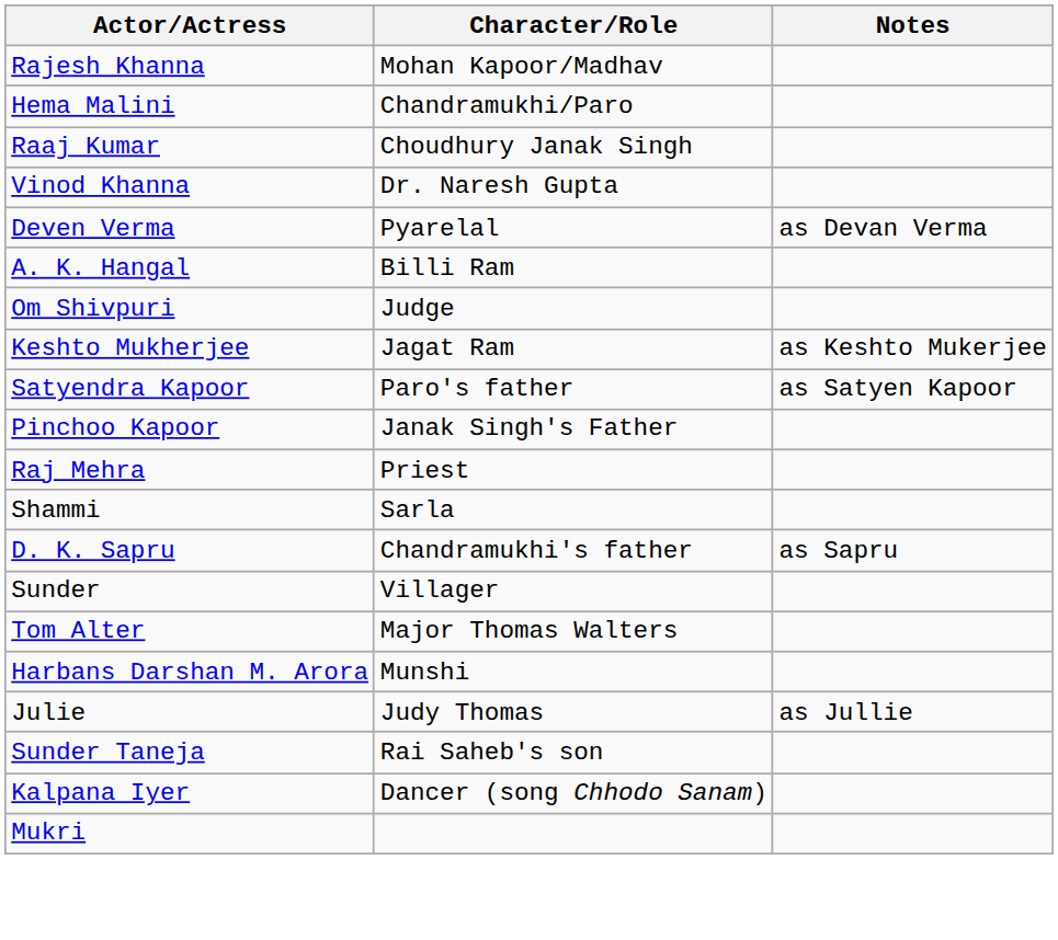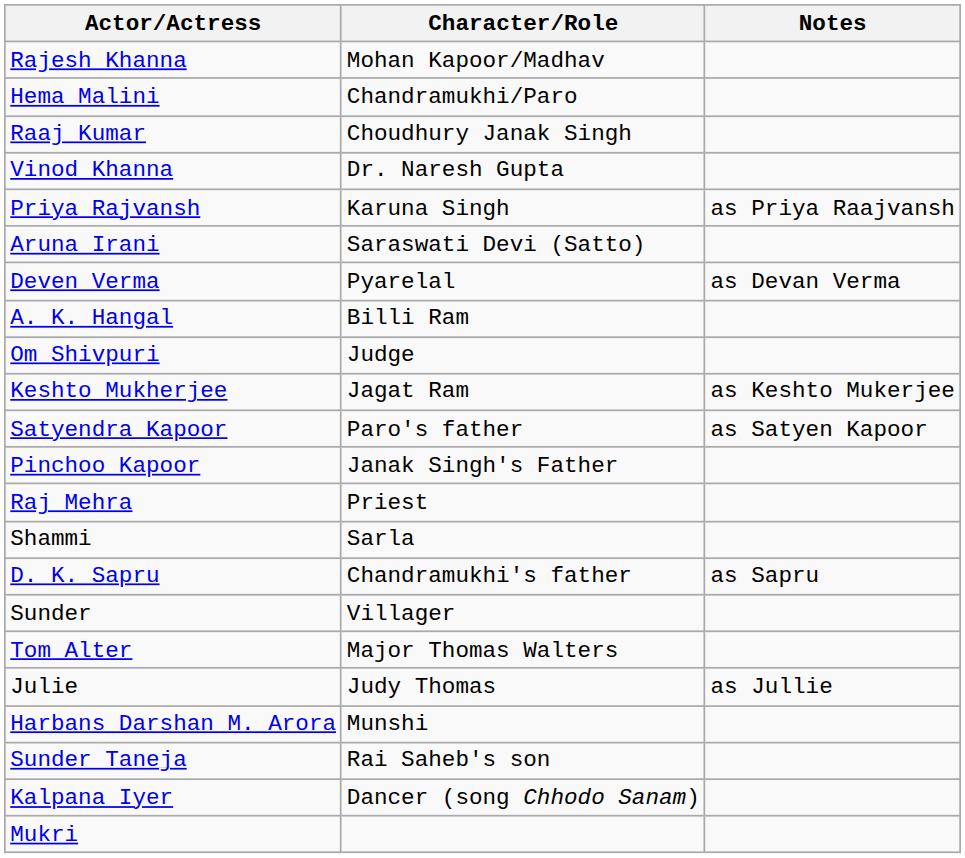+ row: Priya Rajvansh | Karuna Singh | as Priya Raajvansh
+ row: Aruna Irani | Saraswati Devi (Satto)
rows swapped: Julie <-> Harbans Darshan M. Arora
